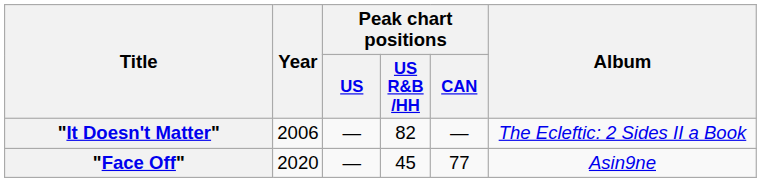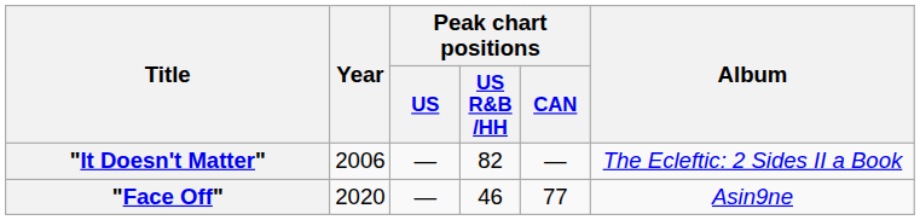"Face Off" | Peak chart positions / US R&B /HH: 45 -> 46
